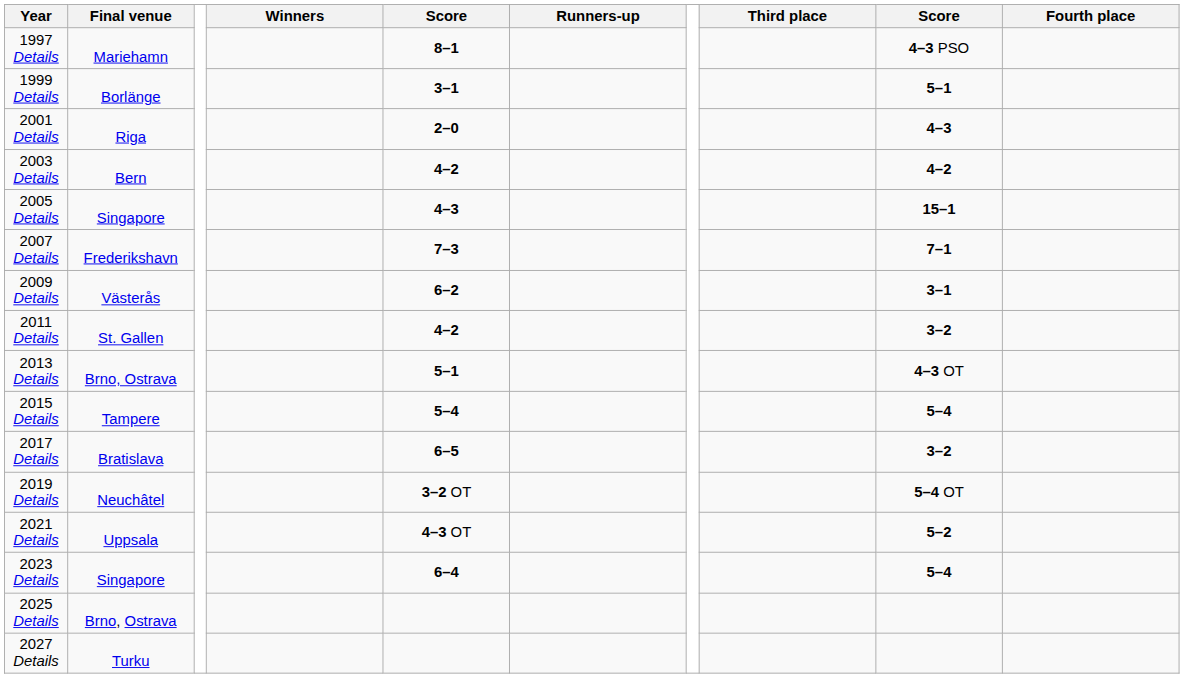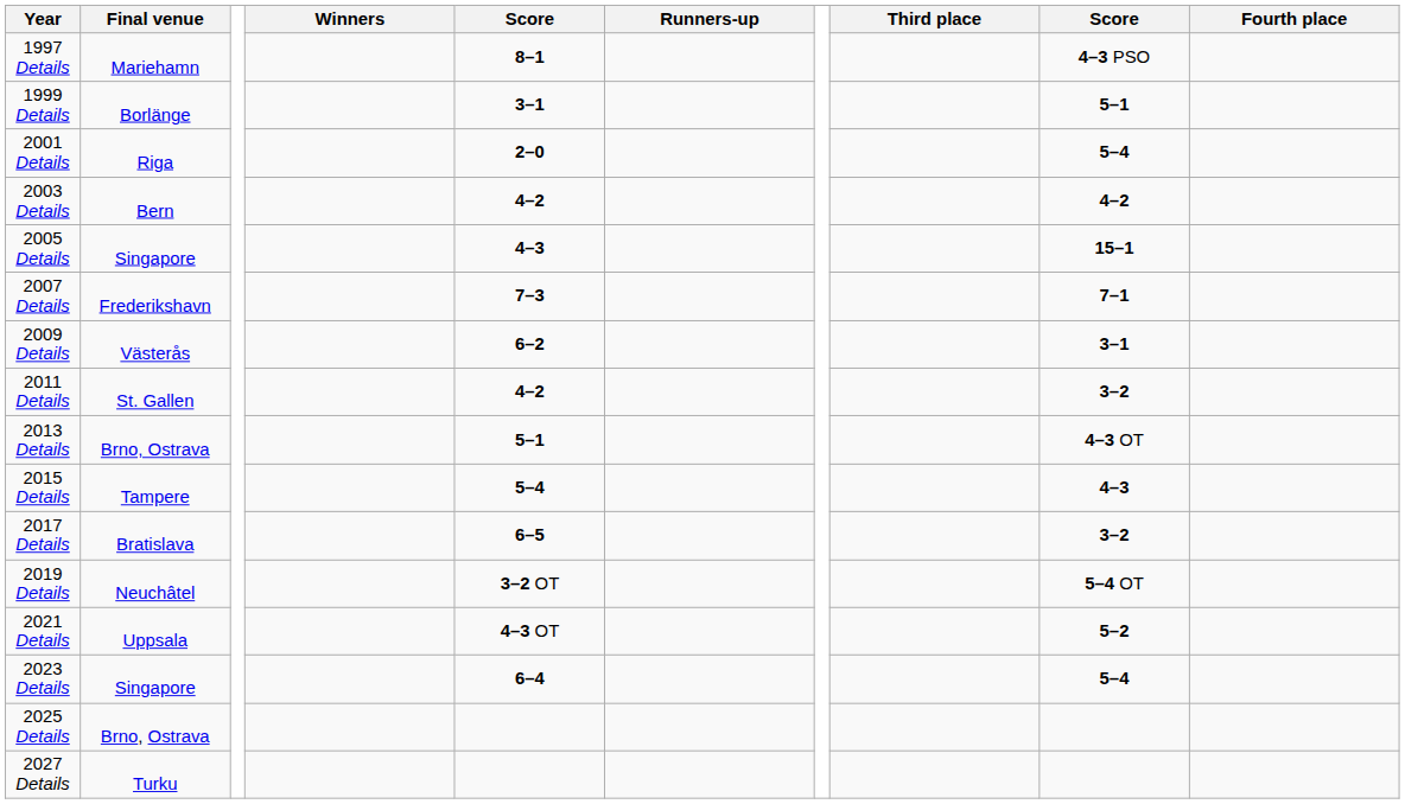2001 Details | column 9: 4–3 -> 5–4
2015 Details | column 9: 5–4 -> 4–3
